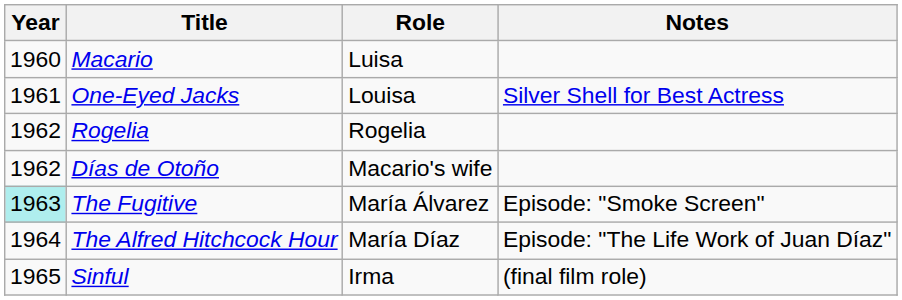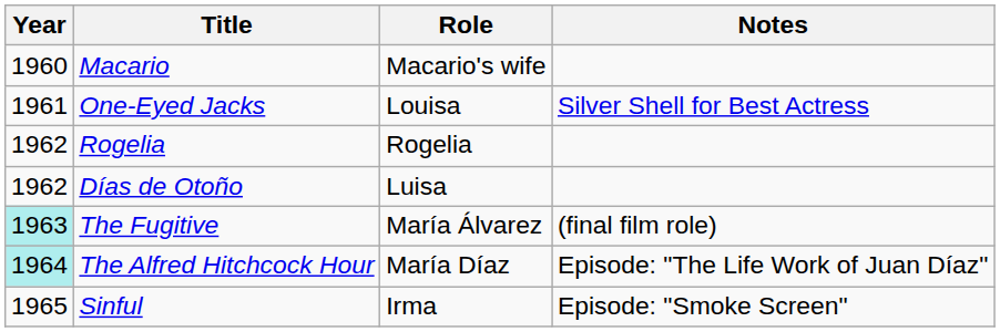Macario | Role: Luisa -> Macario's wife
Días de Otoño | Role: Macario's wife -> Luisa
The Fugitive | Notes: Episode: "Smoke Screen" -> (final film role)
The Alfred Hitchcock Hour | Year: no background -> paleturquoise background
Sinful | Notes: (final film role) -> Episode: "Smoke Screen"
